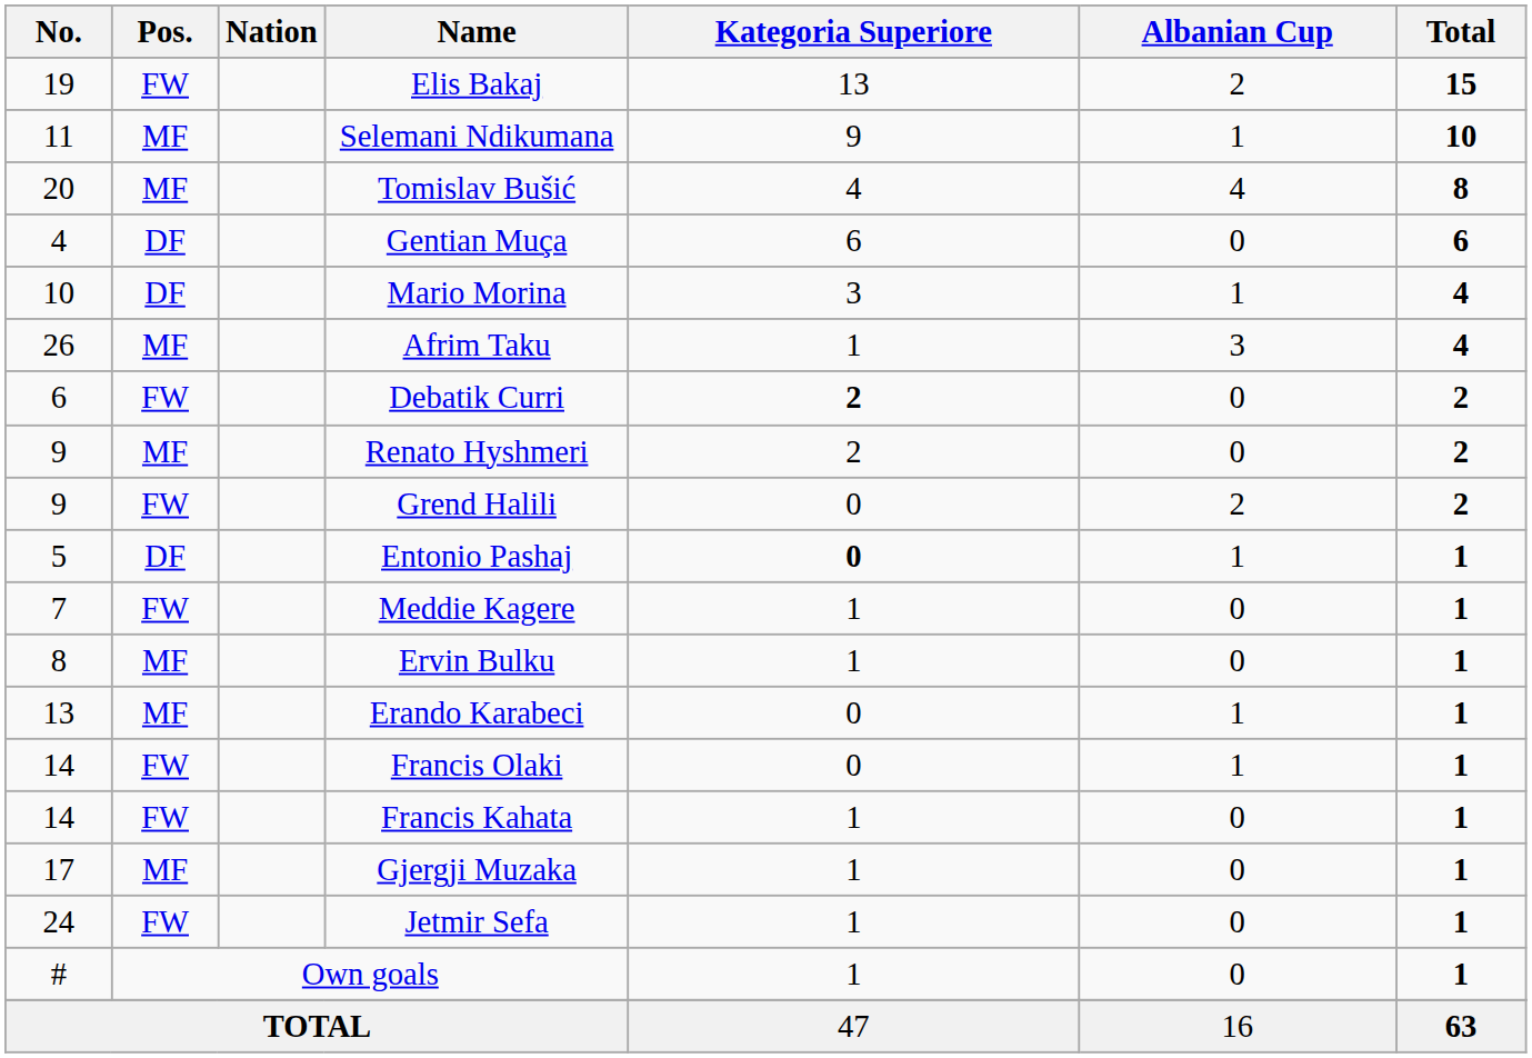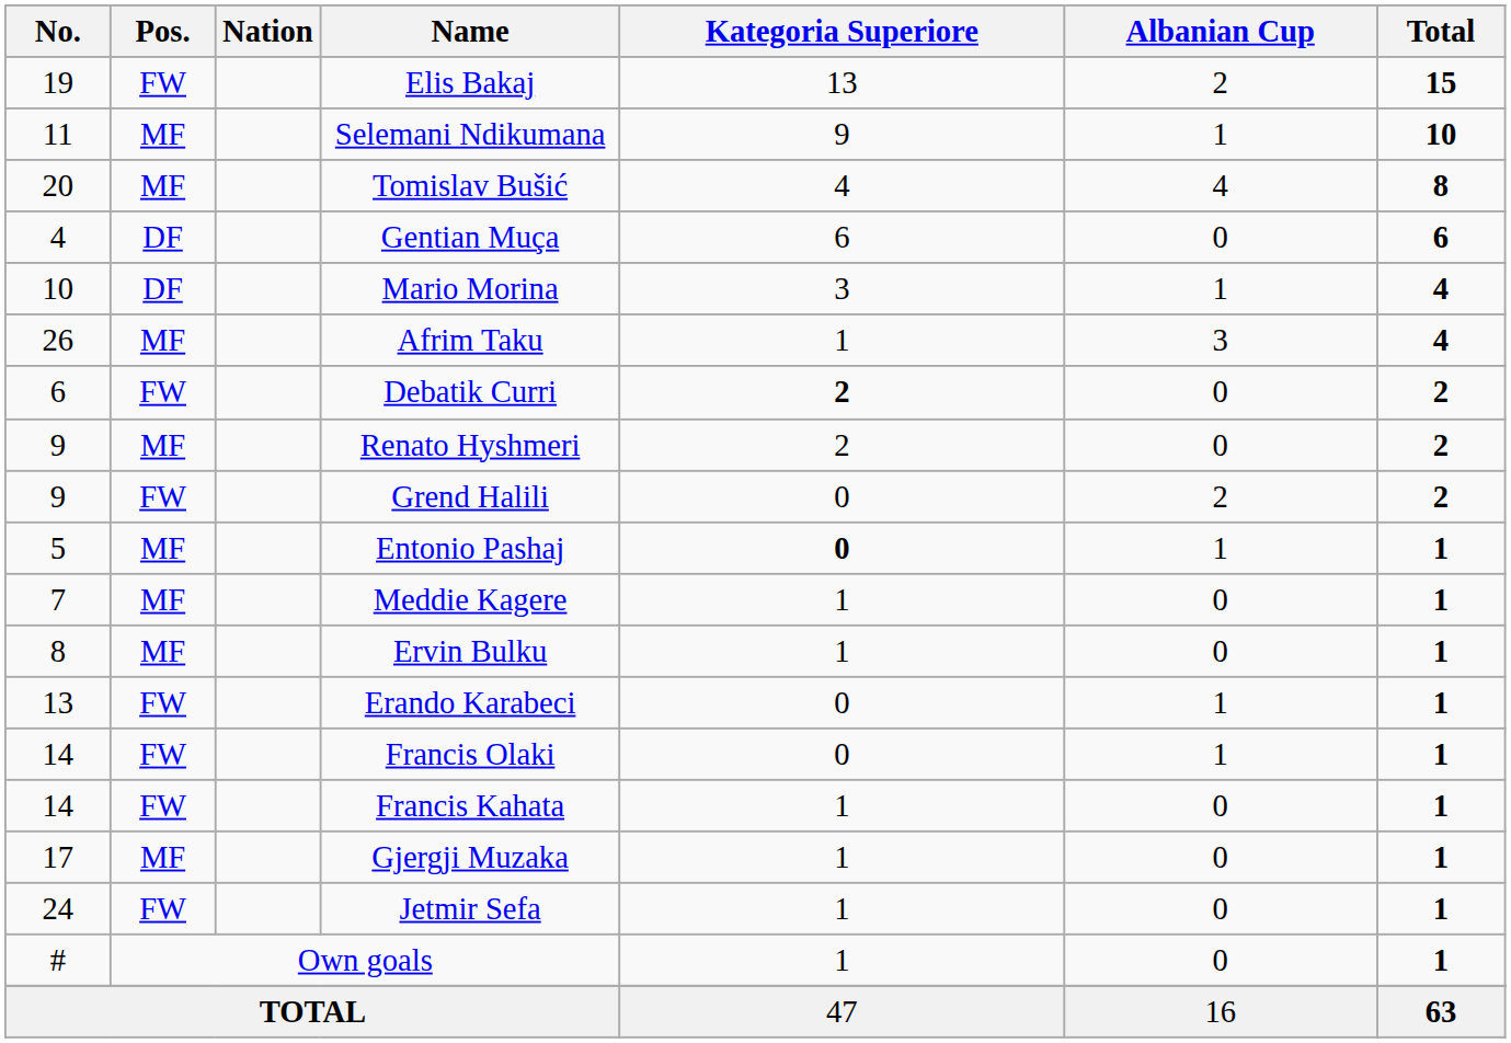Entonio Pashaj | Pos.: DF -> MF
Meddie Kagere | Pos.: FW -> MF
Erando Karabeci | Pos.: MF -> FW
